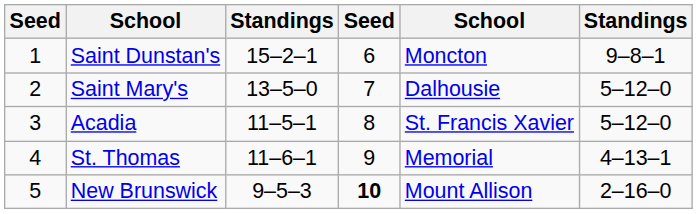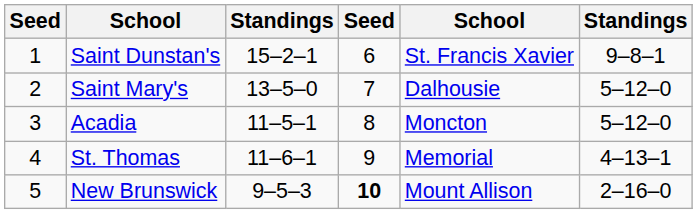Saint Dunstan's | column 5: Moncton -> St. Francis Xavier
Acadia | column 5: St. Francis Xavier -> Moncton
